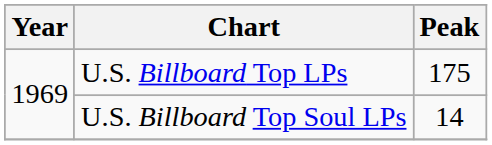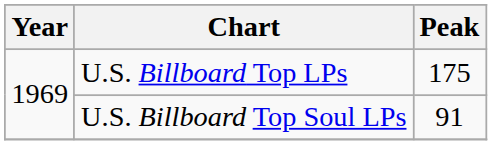U.S. Billboard Top Soul LPs | Peak: 14 -> 91
